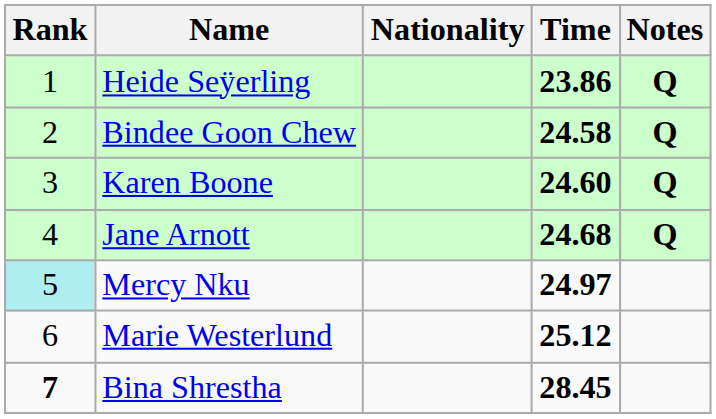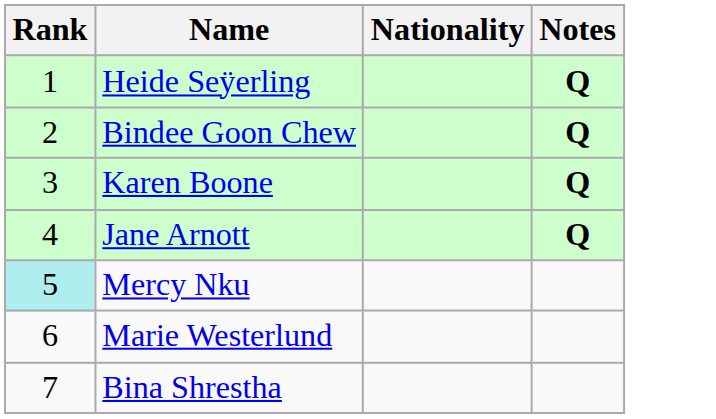- column: Time | 23.86 | 24.58 | 24.60 | 24.68 | 24.97 | 25.12 | 28.45
Bina Shrestha | Rank: bold -> normal
